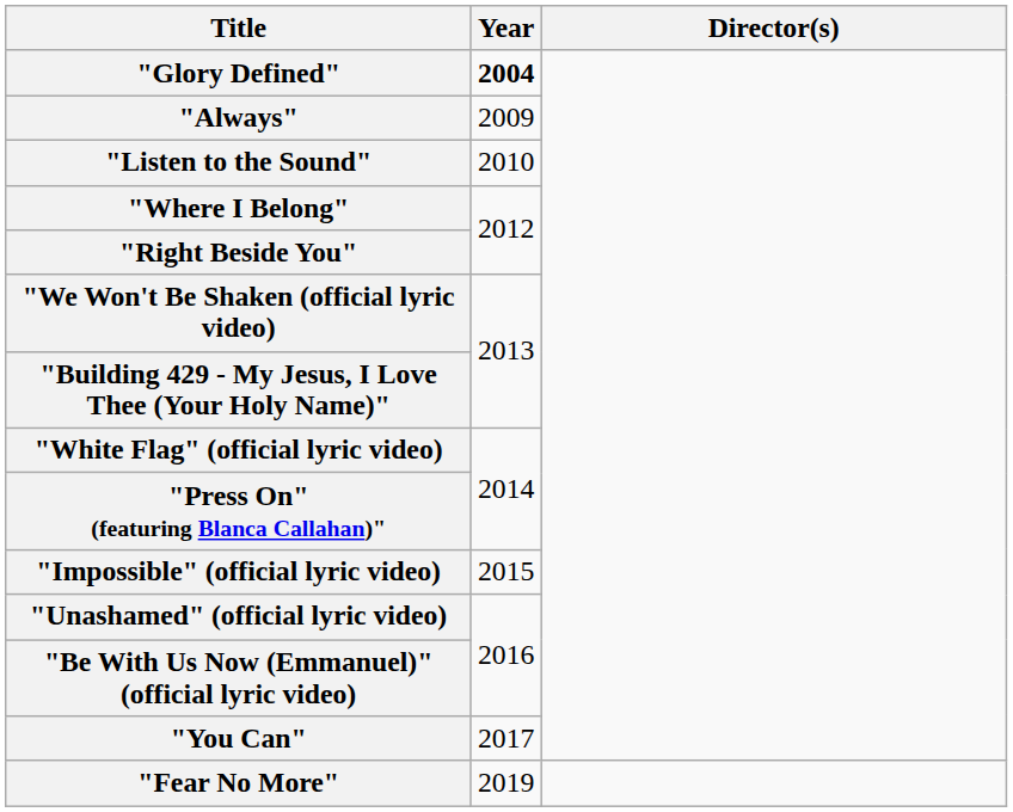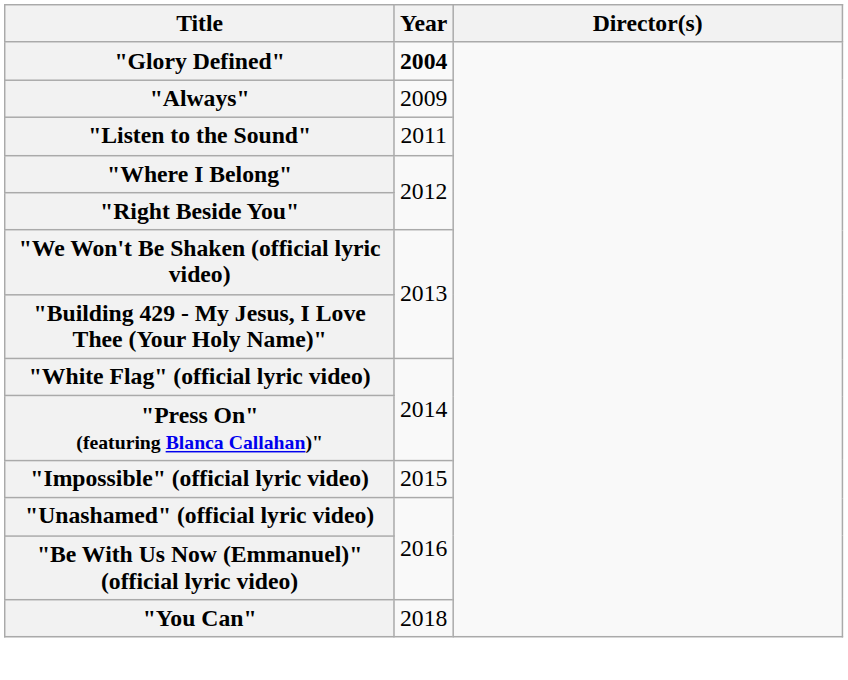"Listen to the Sound" | Year: 2010 -> 2011
"You Can" | Year: 2017 -> 2018
- row: "Fear No More" | 2019
